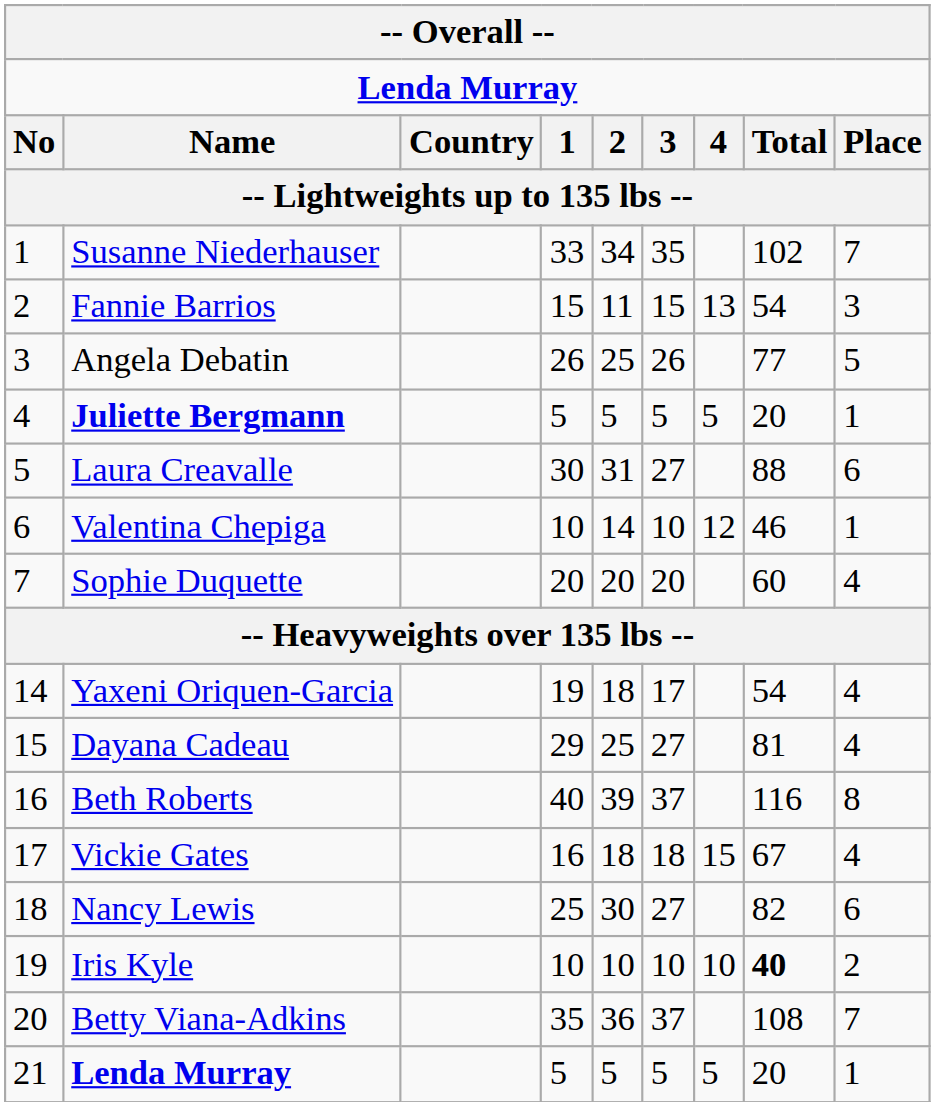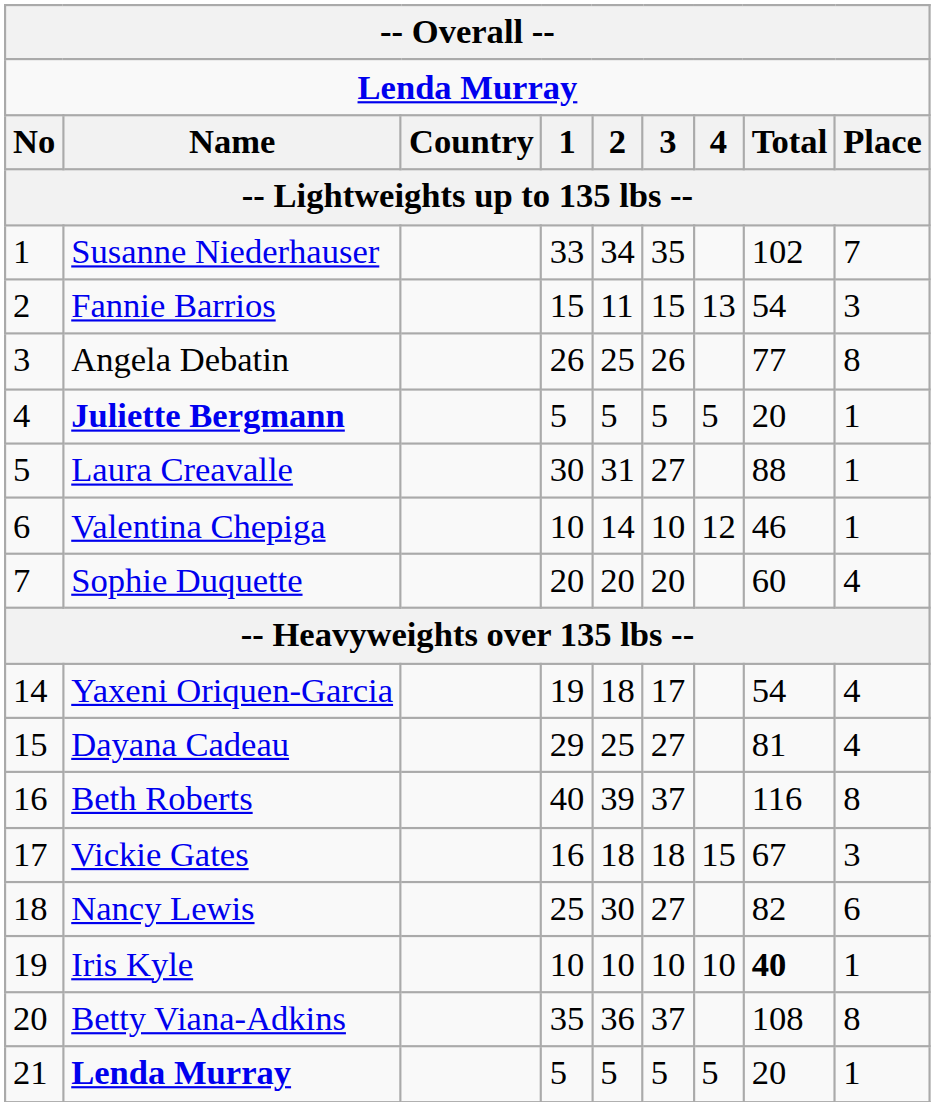Angela Debatin | Place: 5 -> 8
Laura Creavalle | Place: 6 -> 1
Vickie Gates | Place: 4 -> 3
Iris Kyle | Place: 2 -> 1
Betty Viana-Adkins | Place: 7 -> 8
